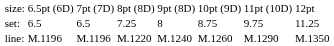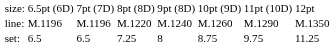rows swapped: set: <-> line:
